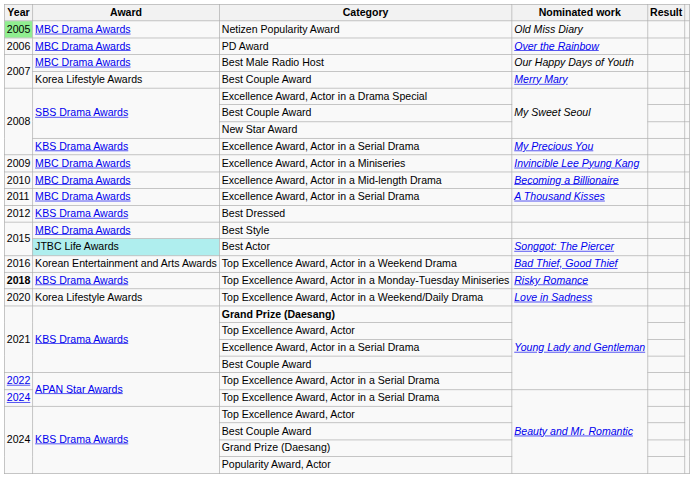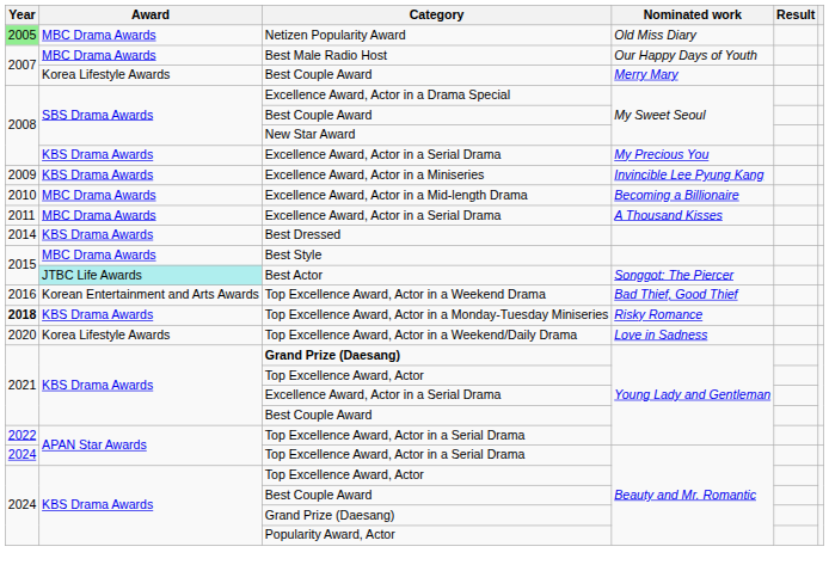- row: 2006 | MBC Drama Awards | PD Award | Over the Rainbow
Excellence Award, Actor in a Miniseries | Award: MBC Drama Awards -> KBS Drama Awards
Best Dressed | Year: 2012 -> 2014
